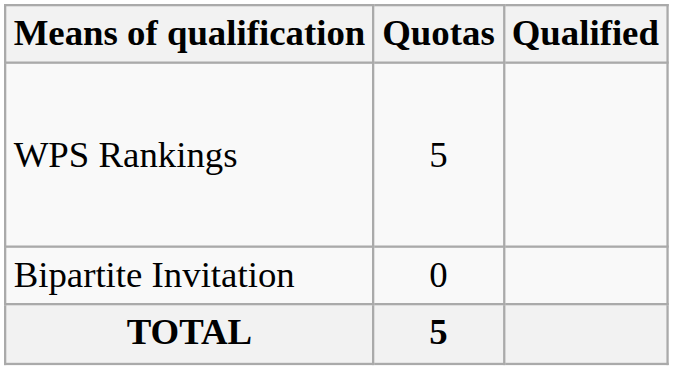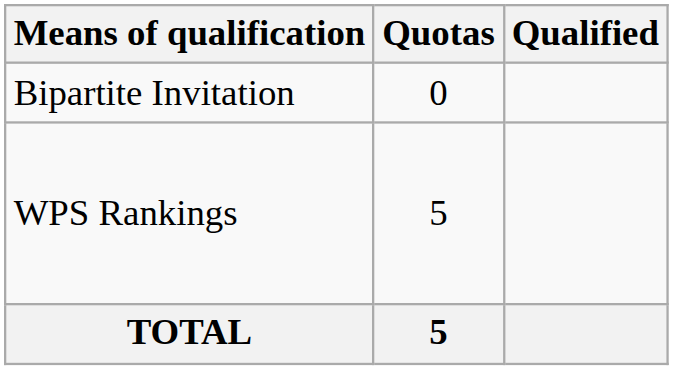rows swapped: WPS Rankings <-> Bipartite Invitation
